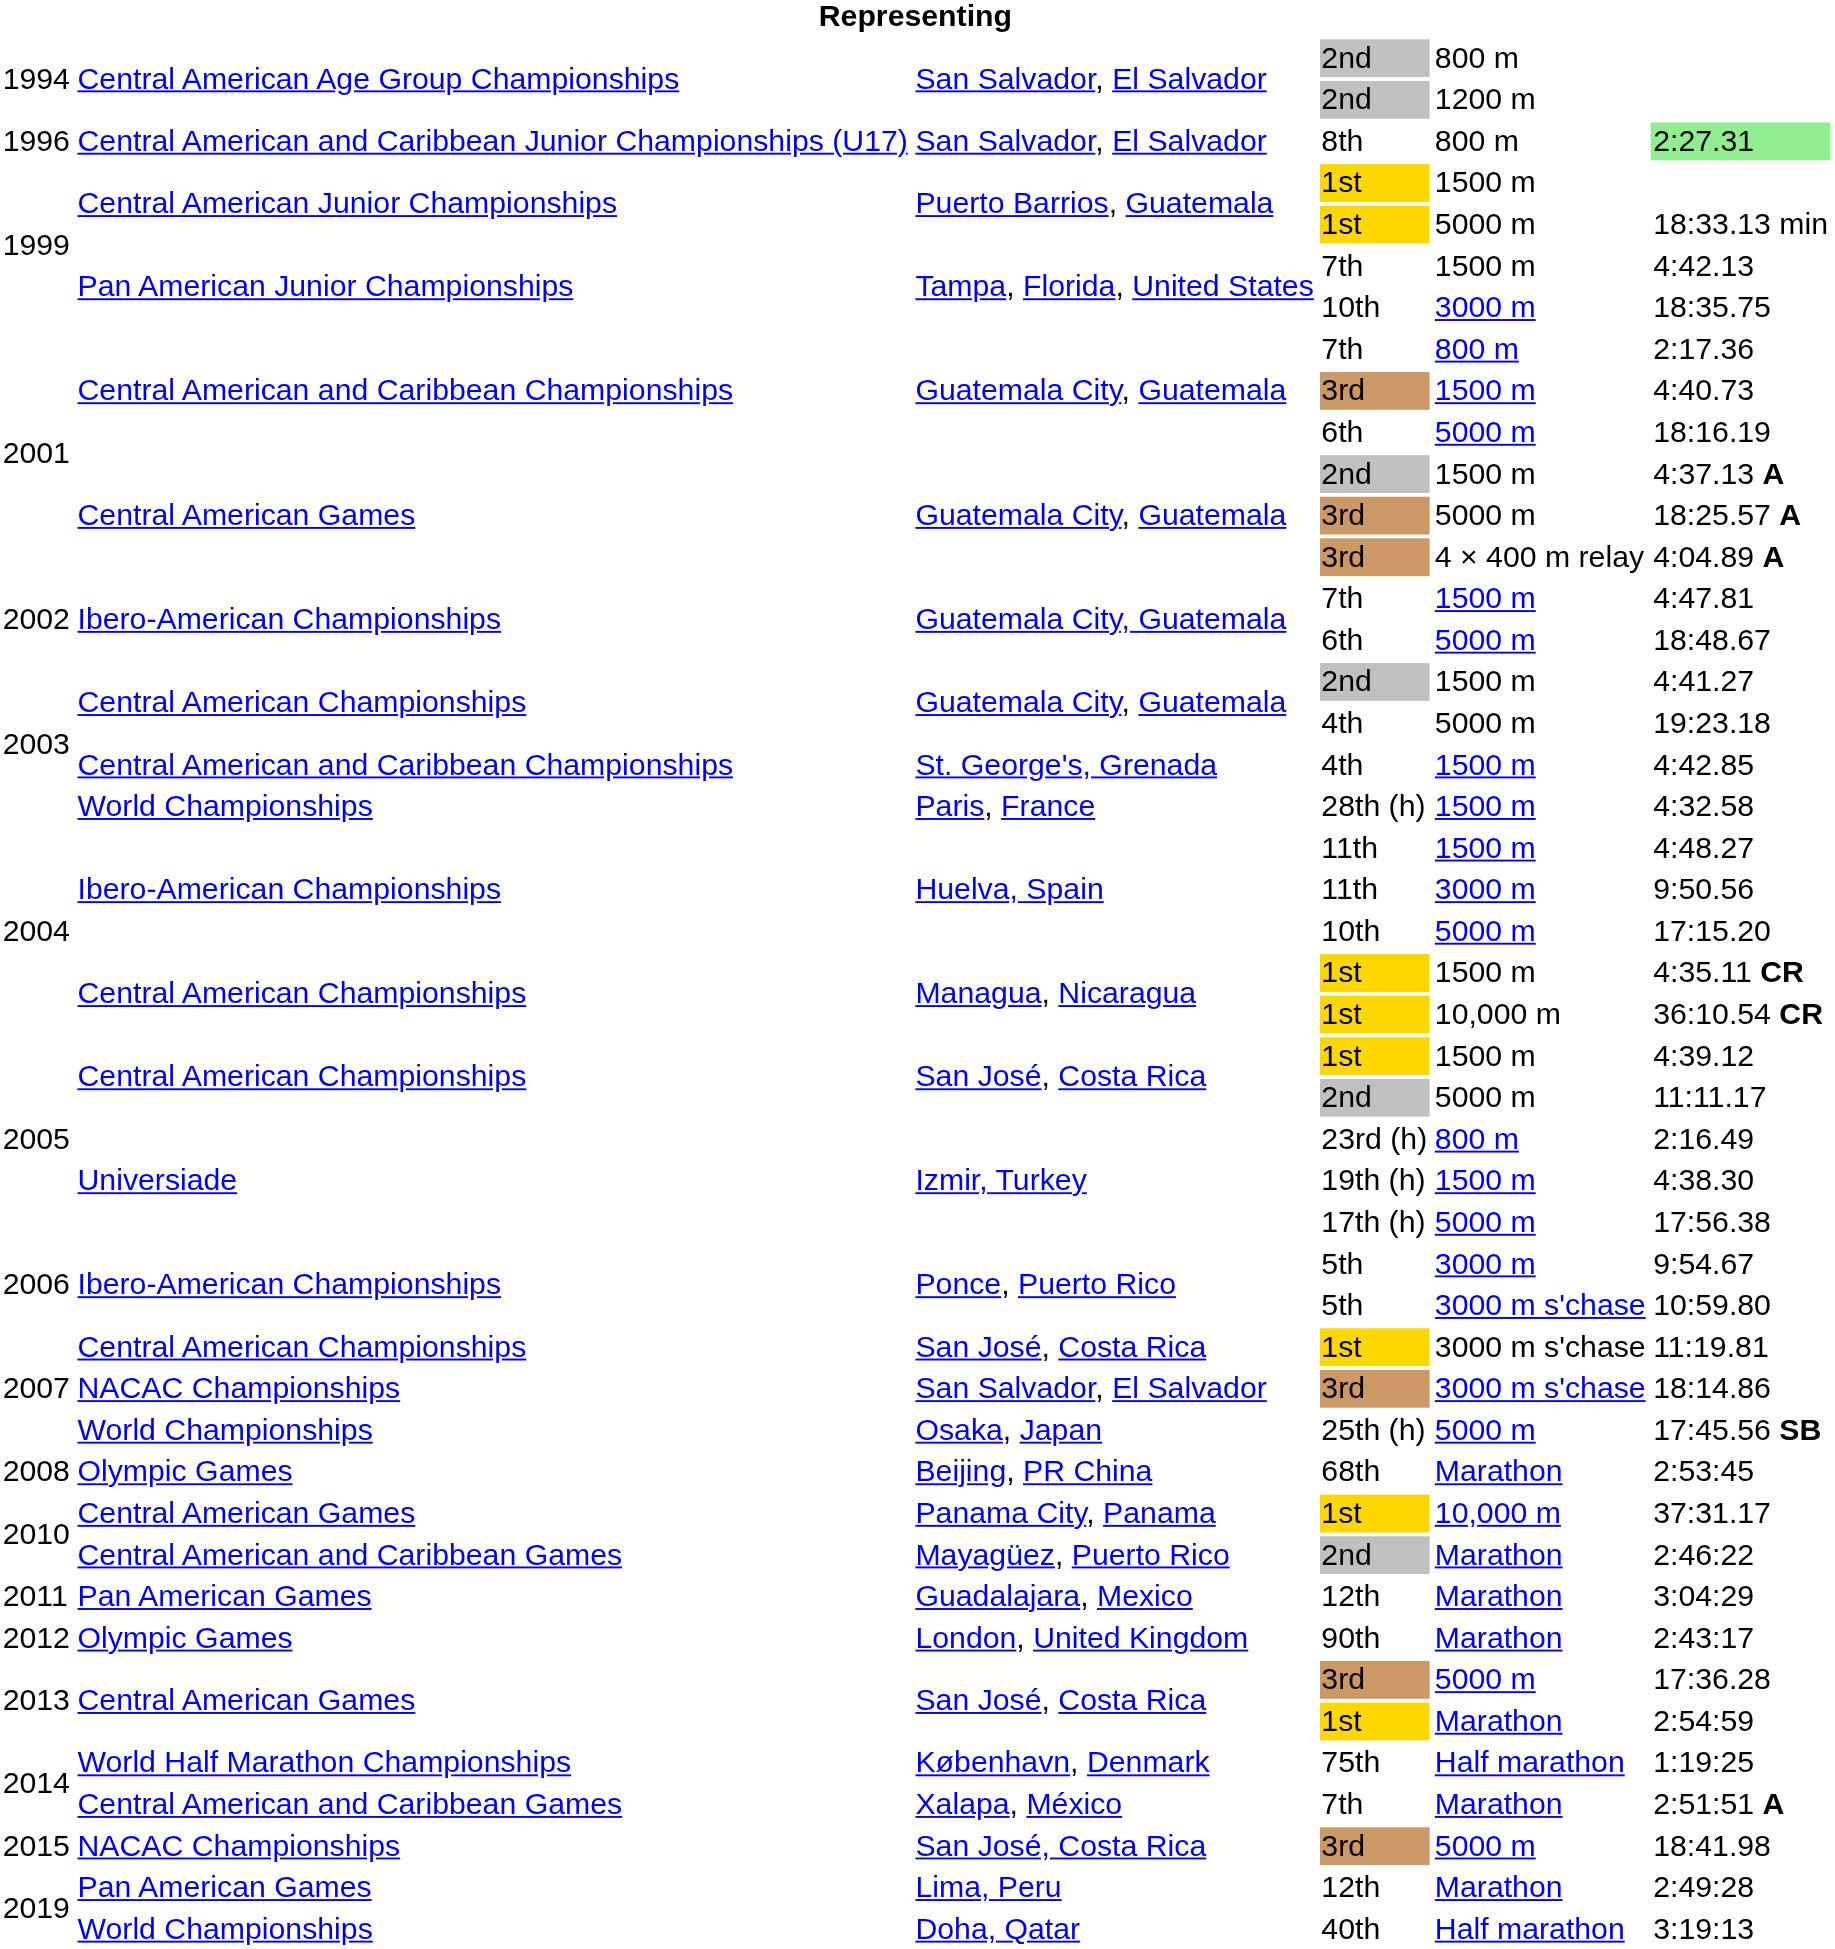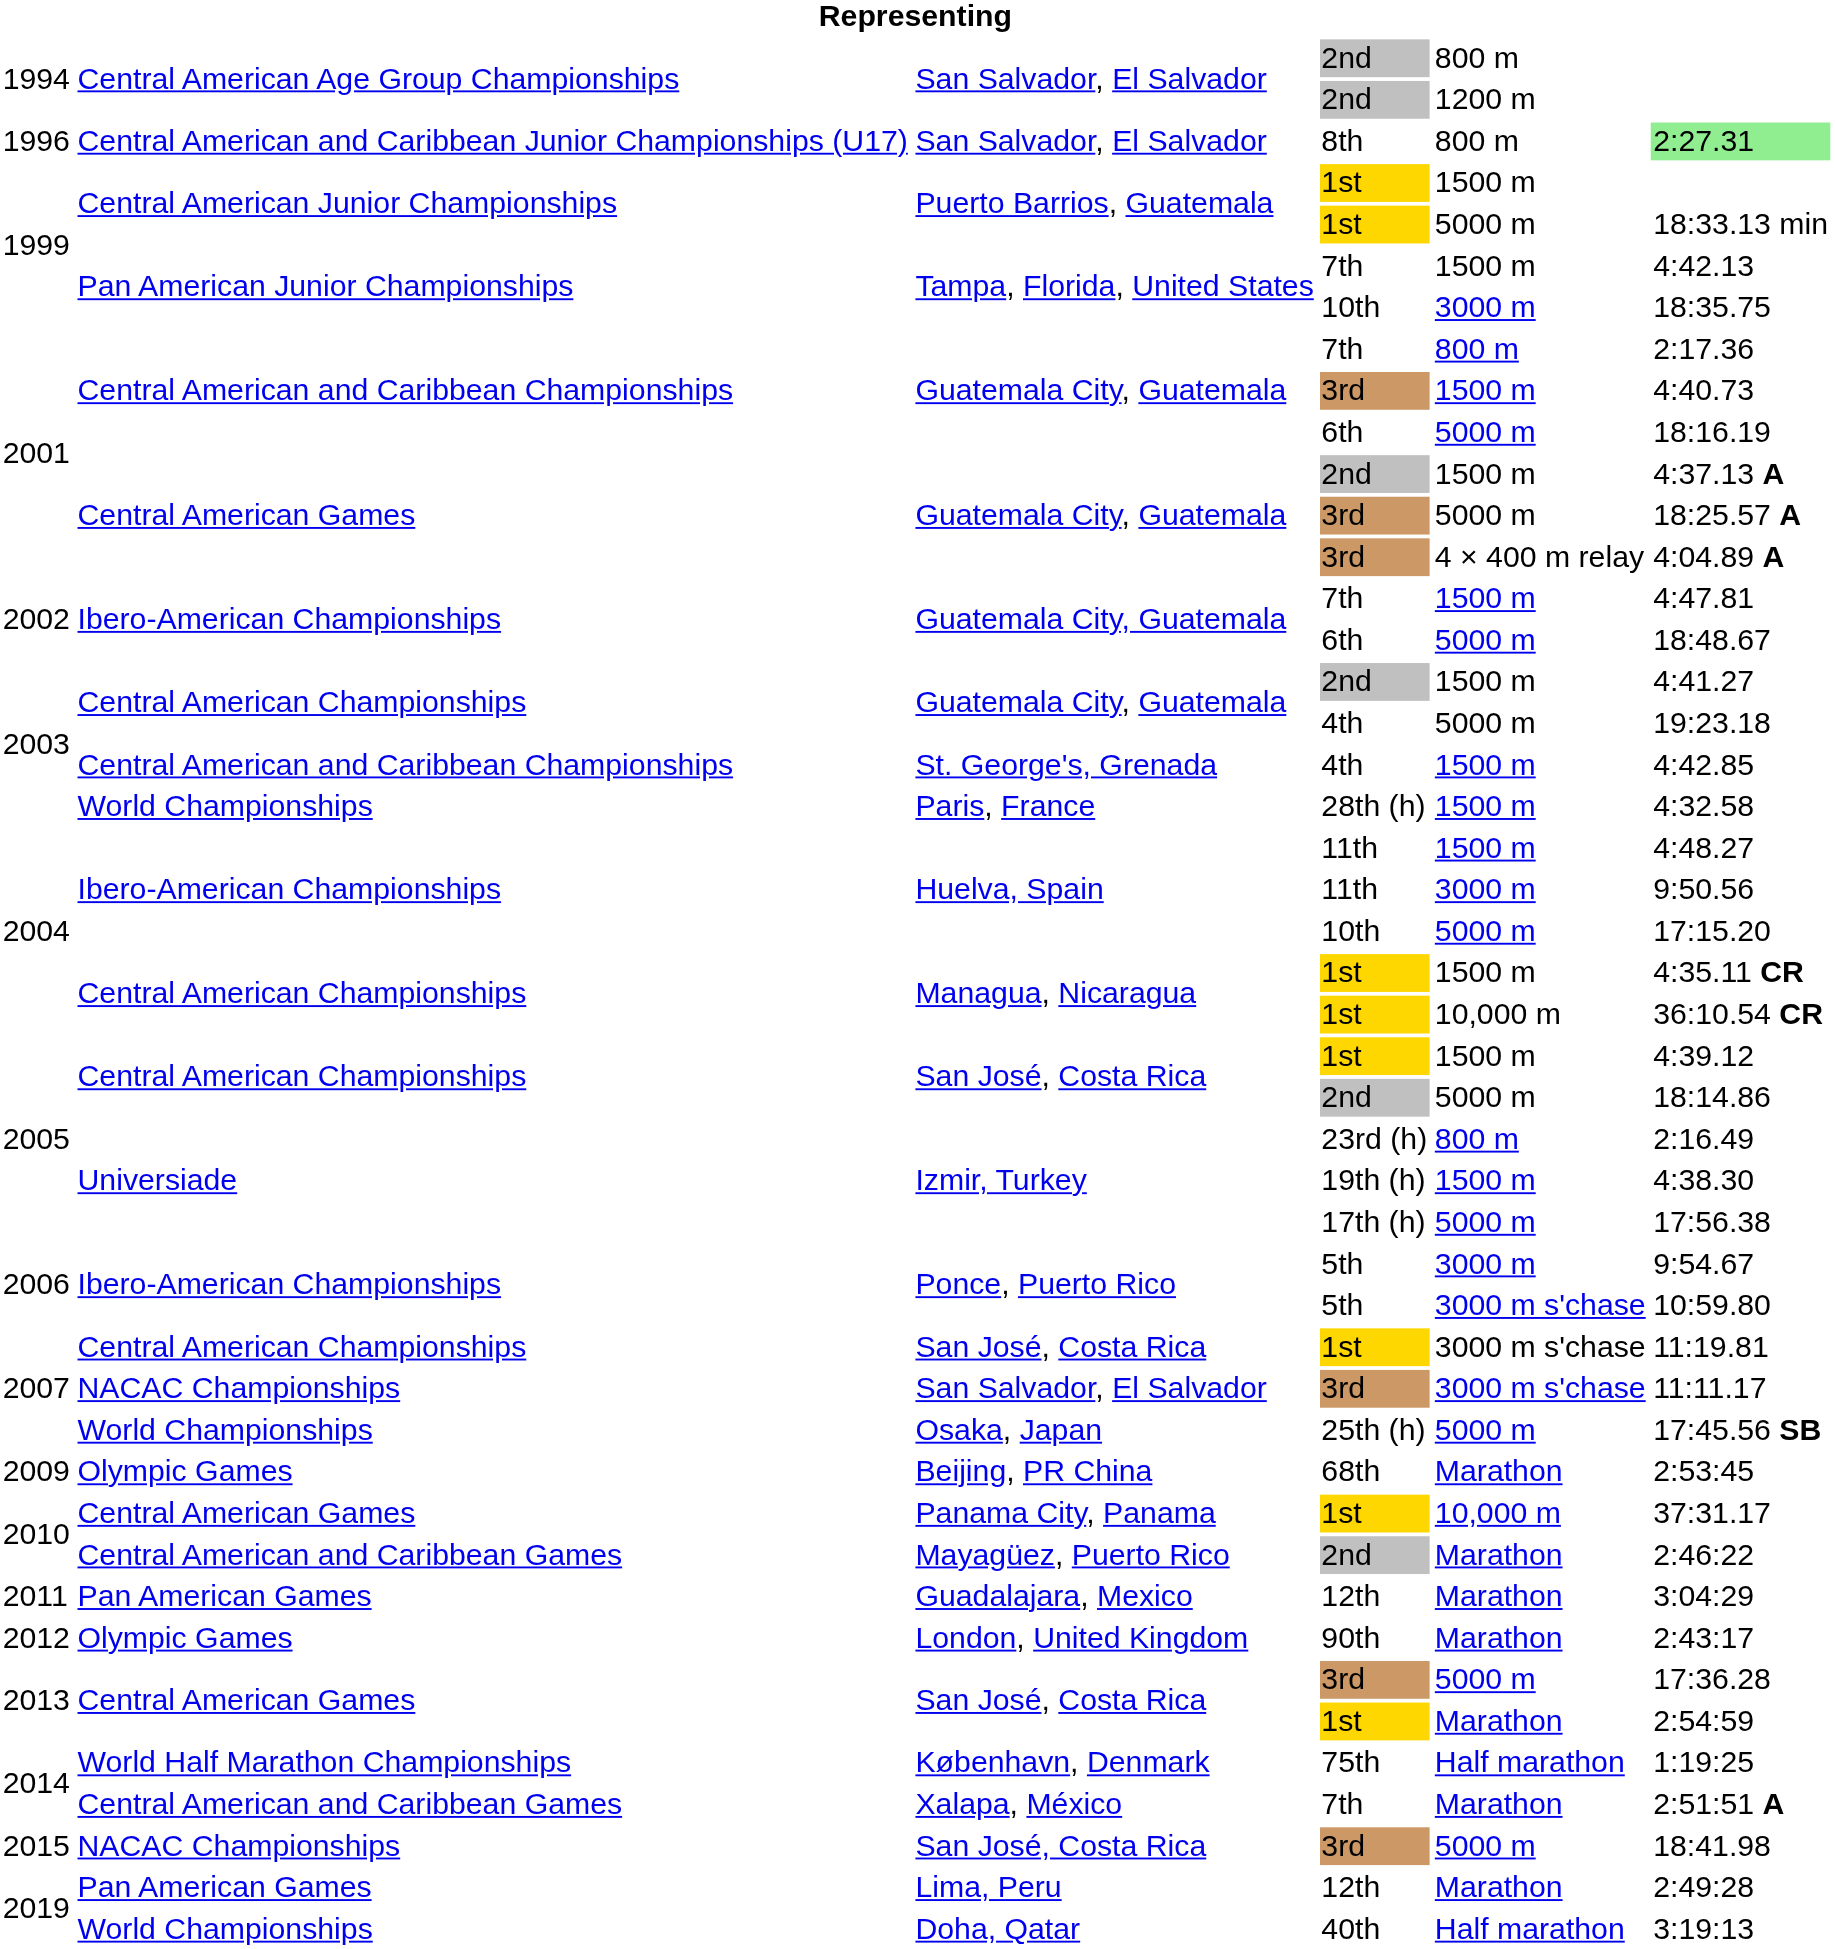San José, Costa Rica / 2nd | column 6: 11:11.17 -> 18:14.86
San Salvador, El Salvador / 3rd | column 6: 18:14.86 -> 11:11.17
Beijing, PR China | column 1: 2008 -> 2009
